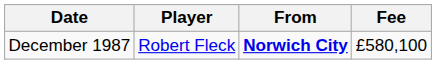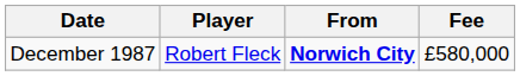December 1987 | Fee: £580,100 -> £580,000
